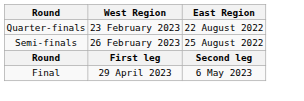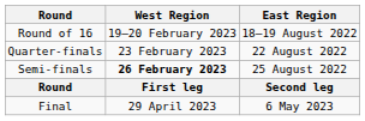+ row: Round of 16 | 19–20 February 2023 | 18–19 August 2022
Semi-finals | West Region: normal -> bold
